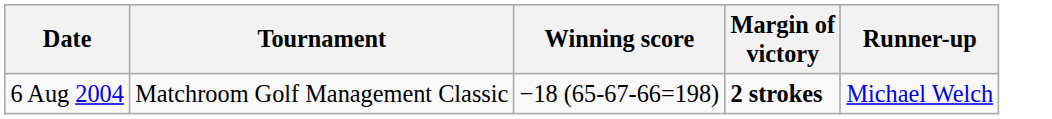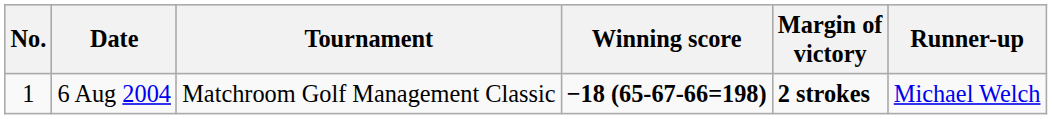+ column: No. | 1
6 Aug 2004 | Winning score: normal -> bold
